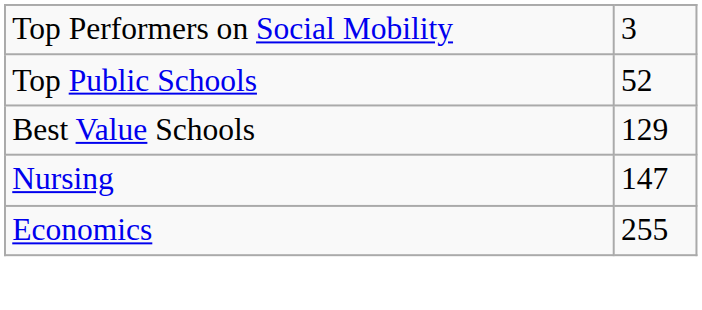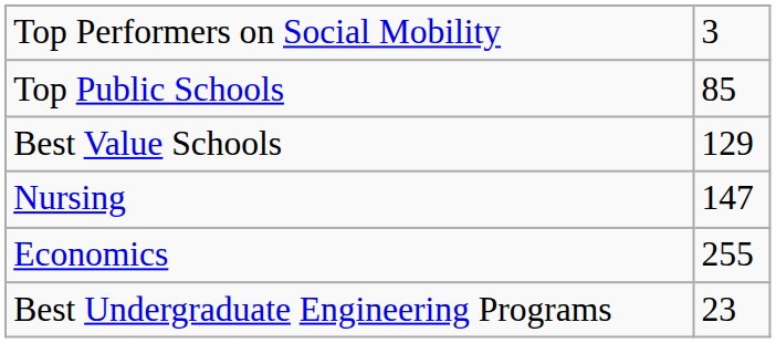Top Public Schools | column 2: 52 -> 85
+ row: Best Undergraduate Engineering Programs | 23
